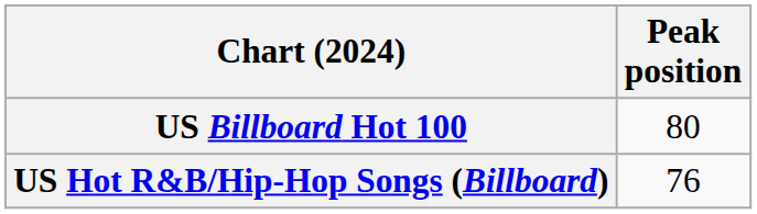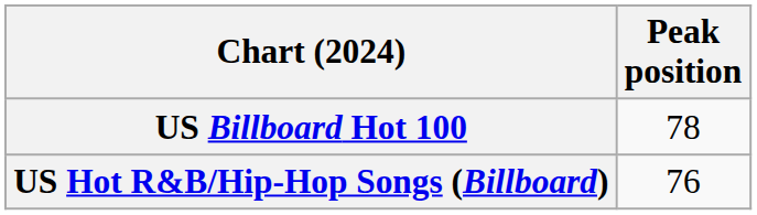US Billboard Hot 100 | Peak position: 80 -> 78
